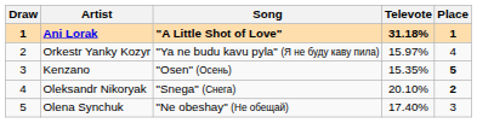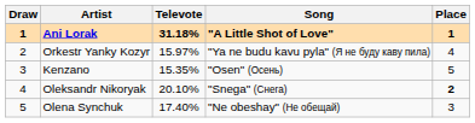columns swapped: Song <-> Televote
Kenzano | Place: bold -> normal
